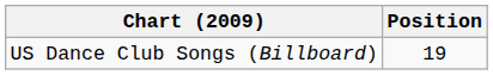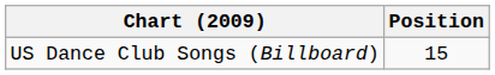US Dance Club Songs (Billboard) | Position: 19 -> 15
